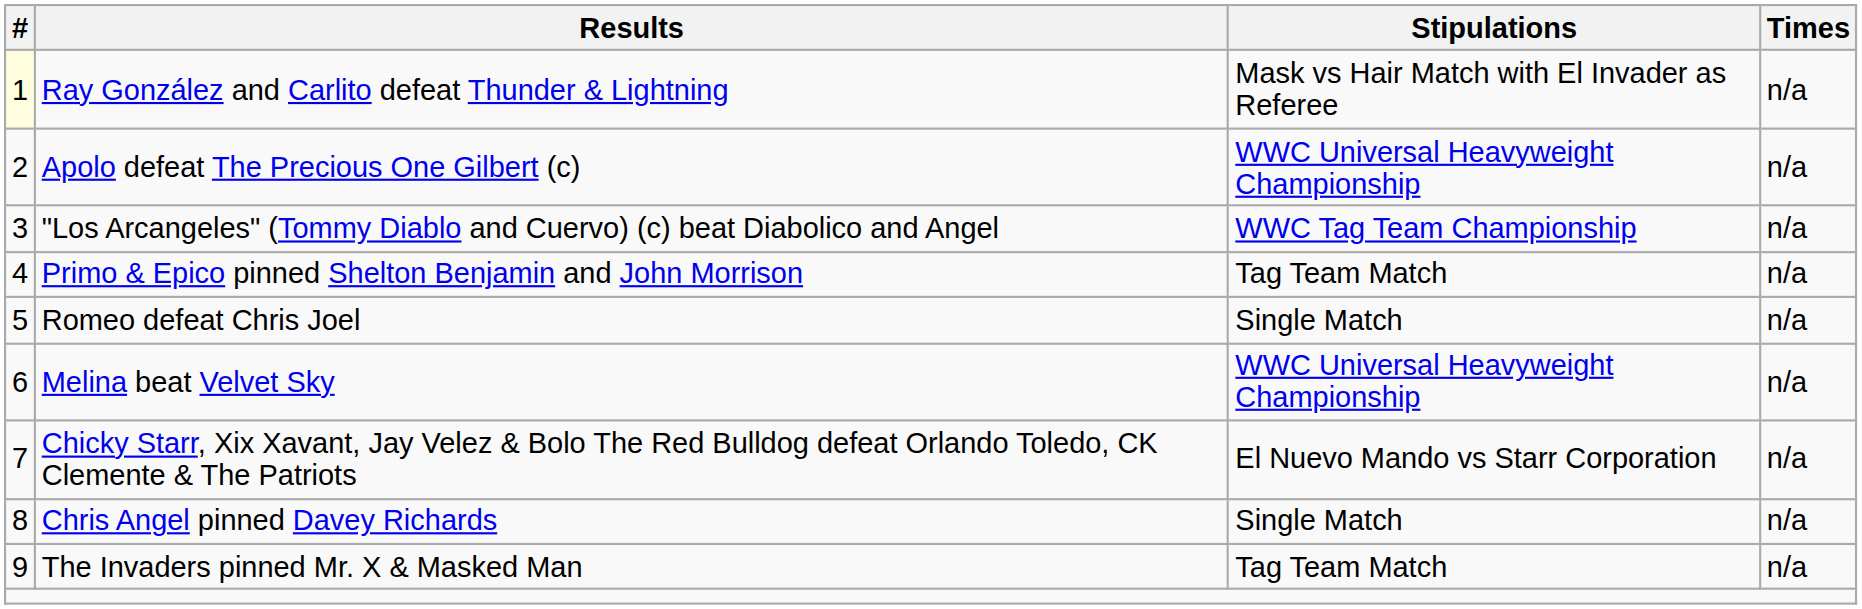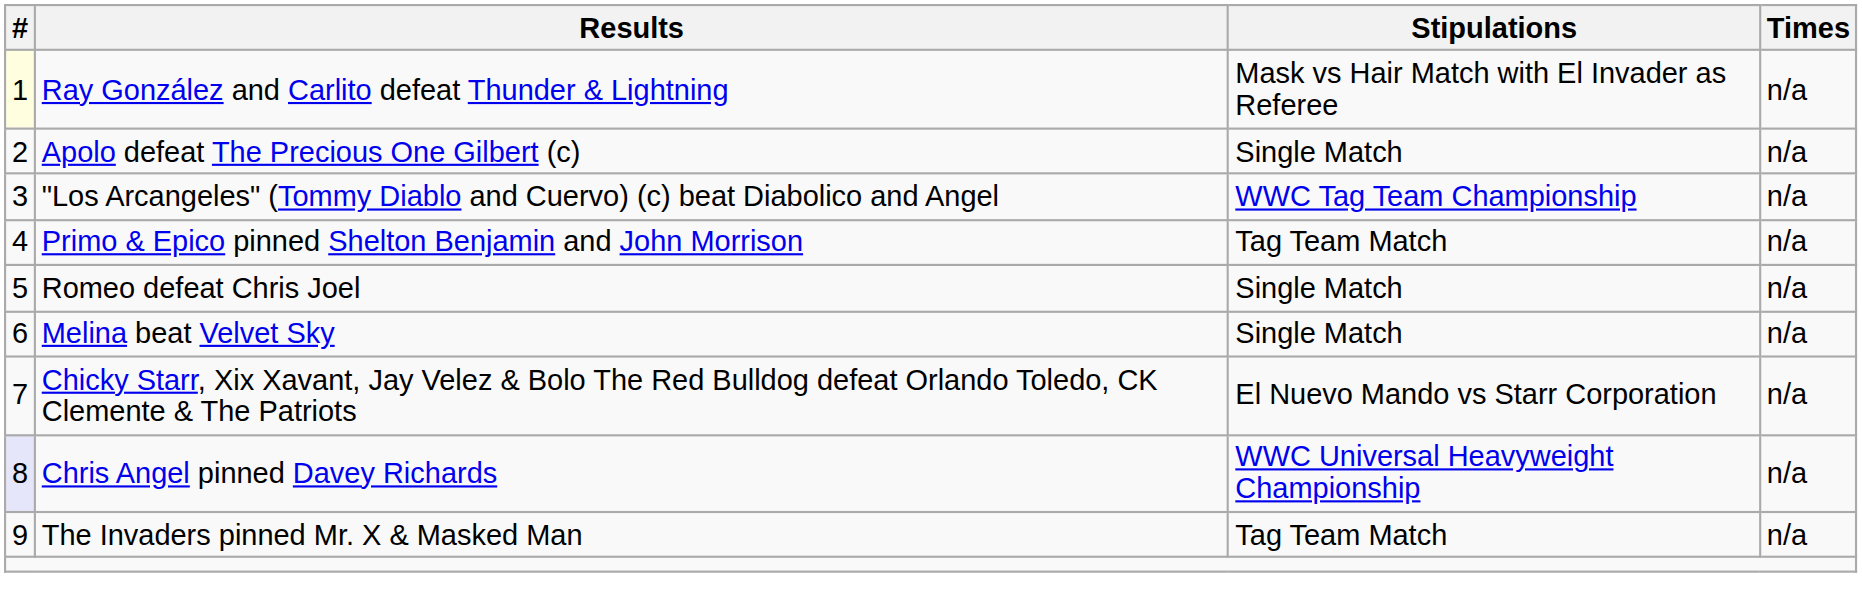Apolo defeat The Precious One Gilbert (c) | Stipulations: WWC Universal Heavyweight Championship -> Single Match
Melina beat Velvet Sky | Stipulations: WWC Universal Heavyweight Championship -> Single Match
Chris Angel pinned Davey Richards | #: no background -> lavender background
Chris Angel pinned Davey Richards | Stipulations: Single Match -> WWC Universal Heavyweight Championship
